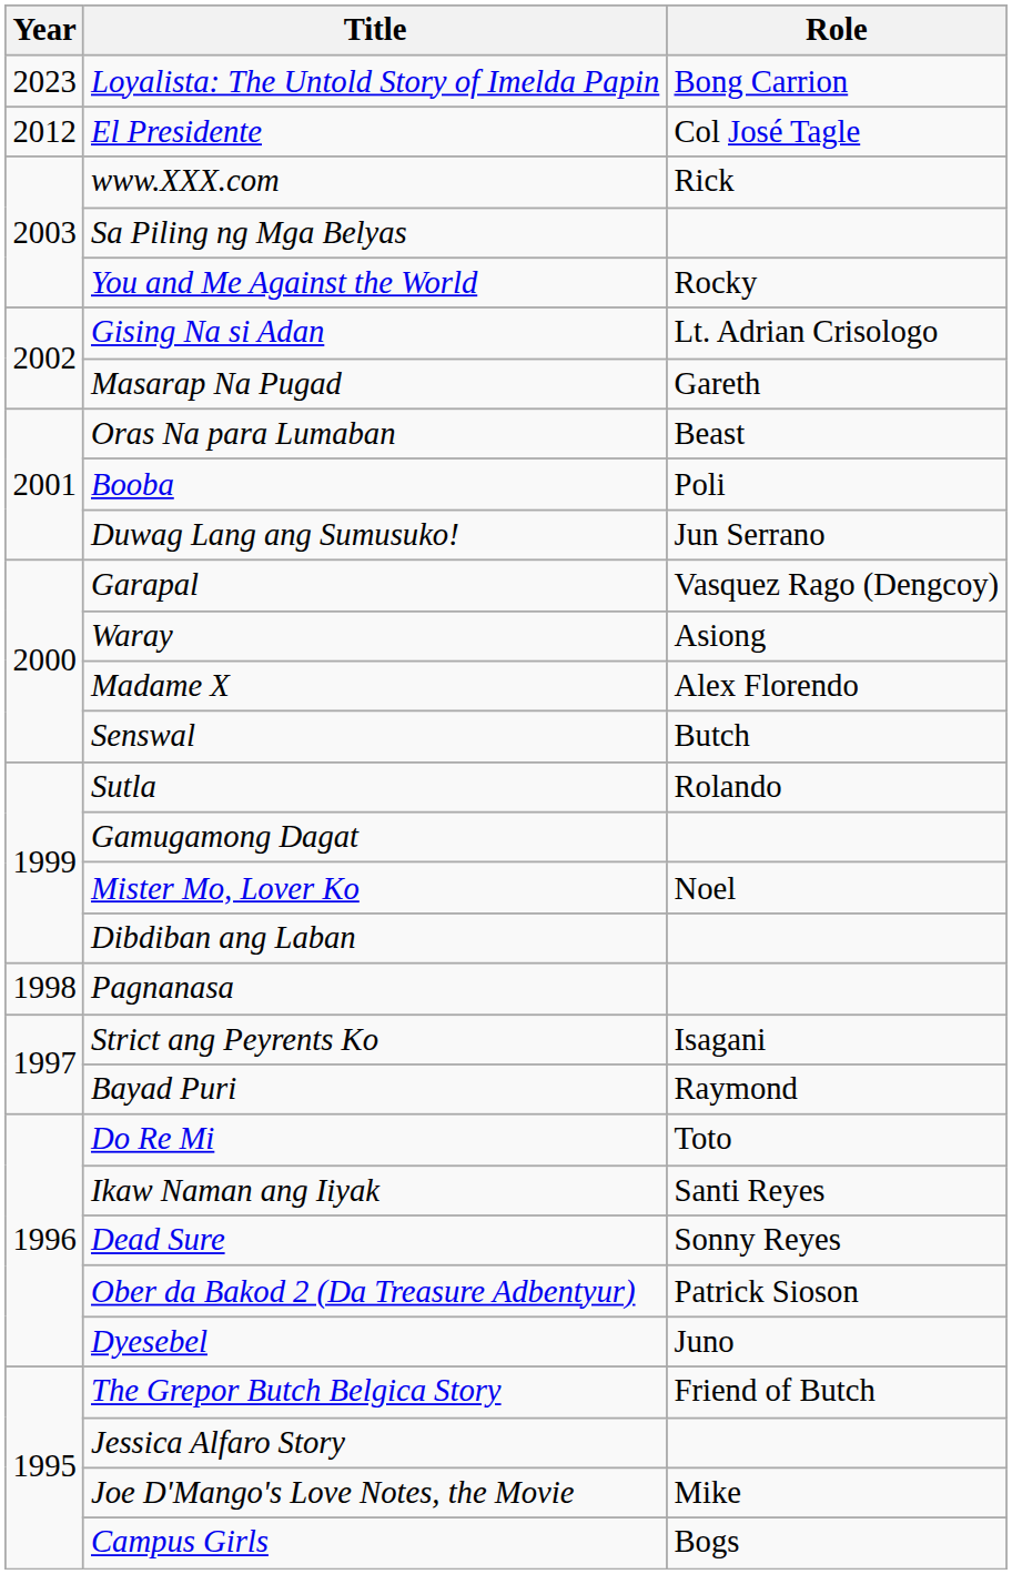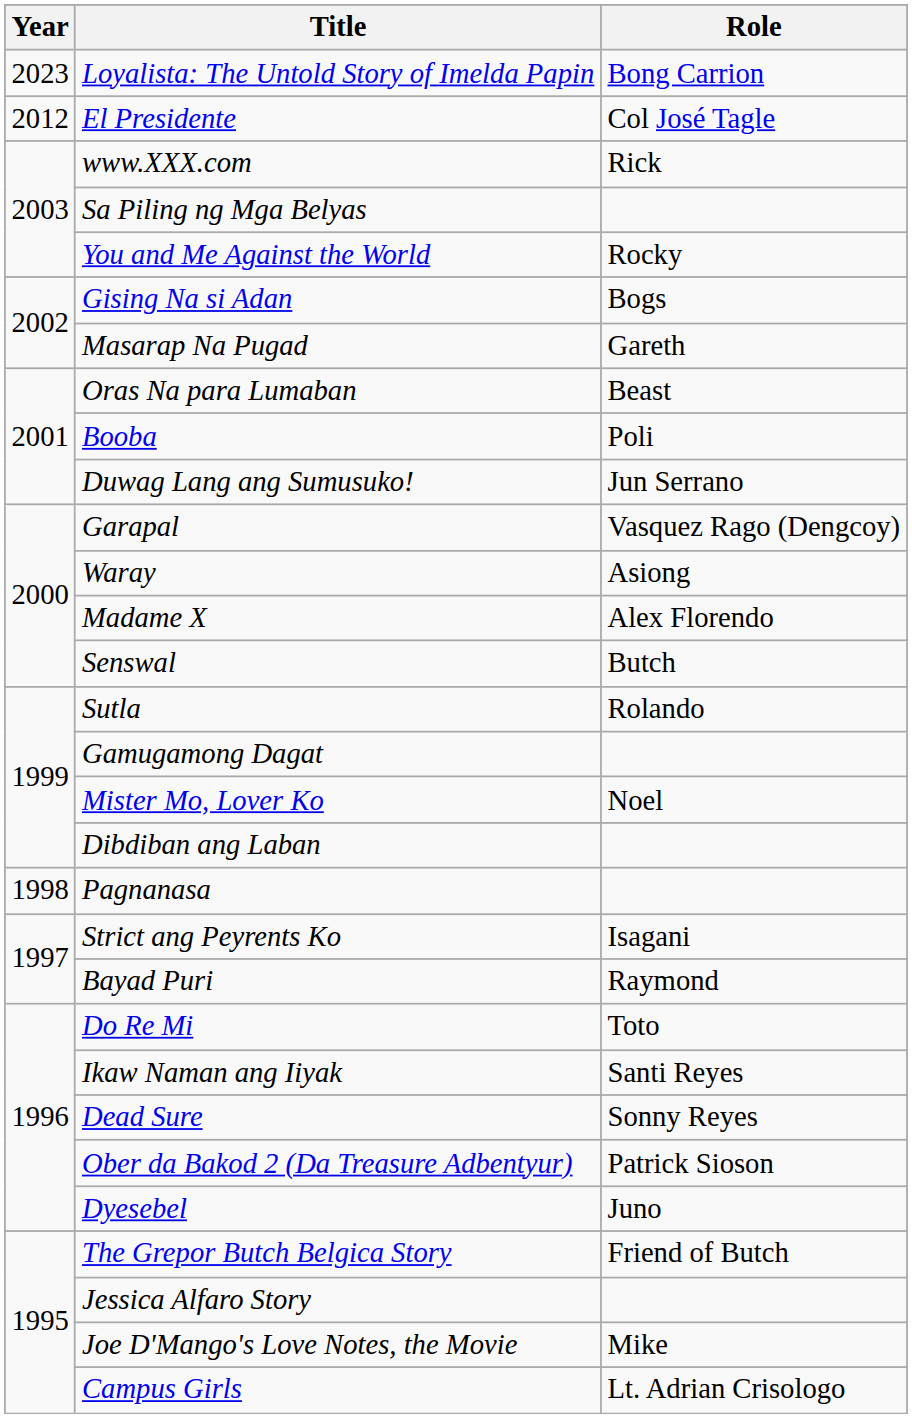Gising Na si Adan | Role: Lt. Adrian Crisologo -> Bogs
Campus Girls | Role: Bogs -> Lt. Adrian Crisologo
